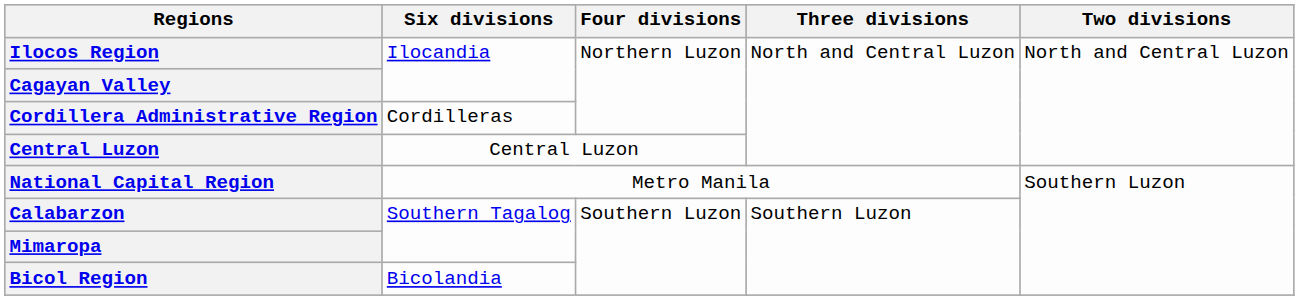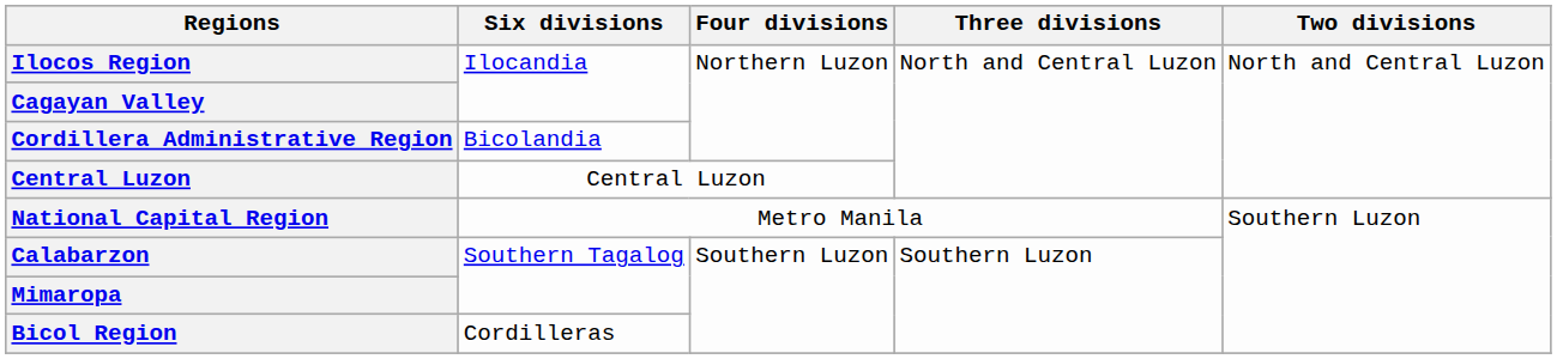Cordillera Administrative Region | Six divisions: Cordilleras -> Bicolandia
Bicol Region | Six divisions: Bicolandia -> Cordilleras
